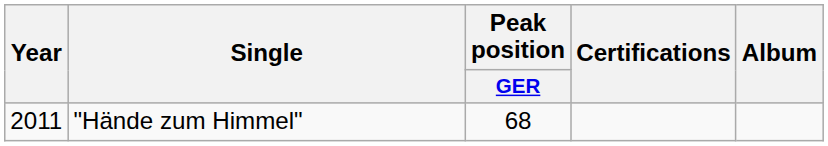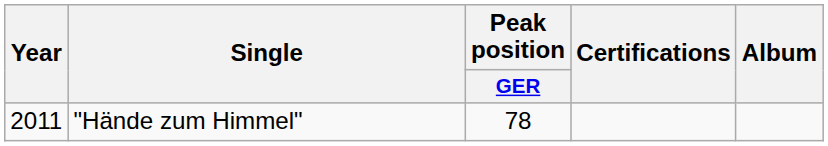"Hände zum Himmel" | Peak position / GER: 68 -> 78
